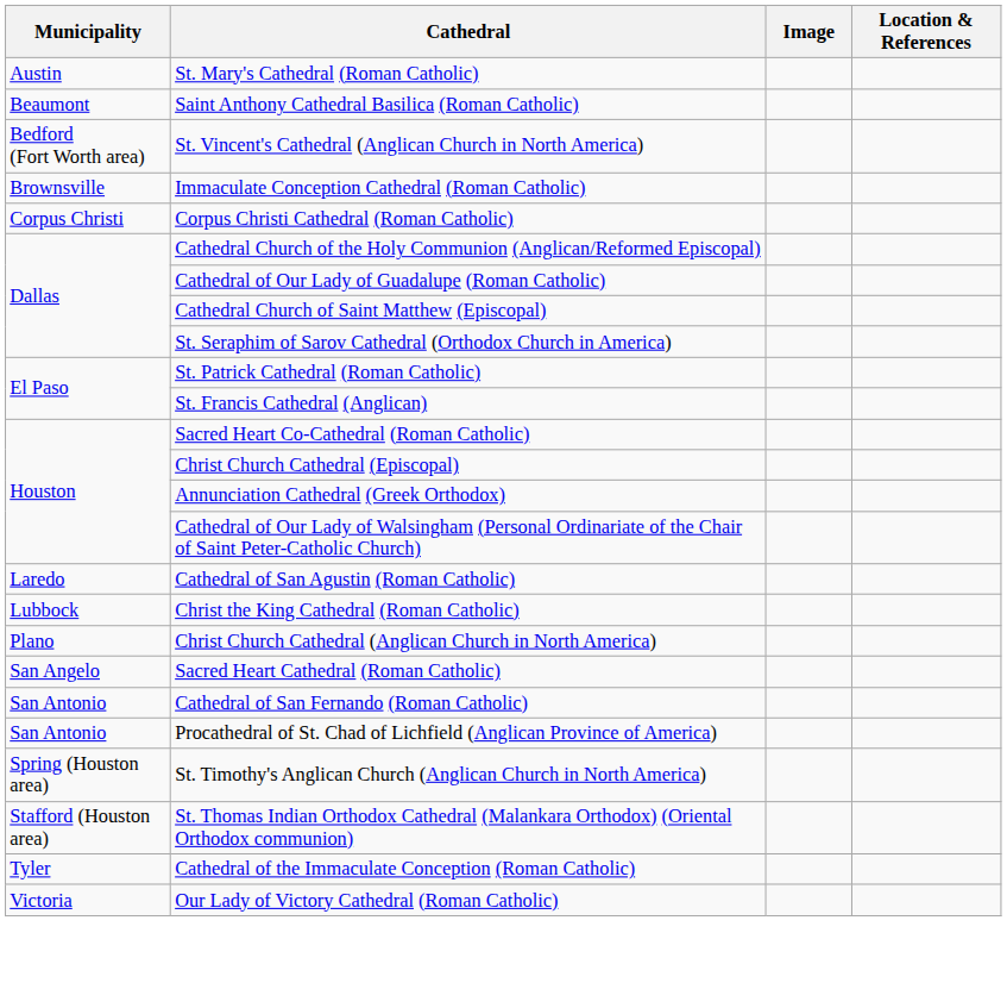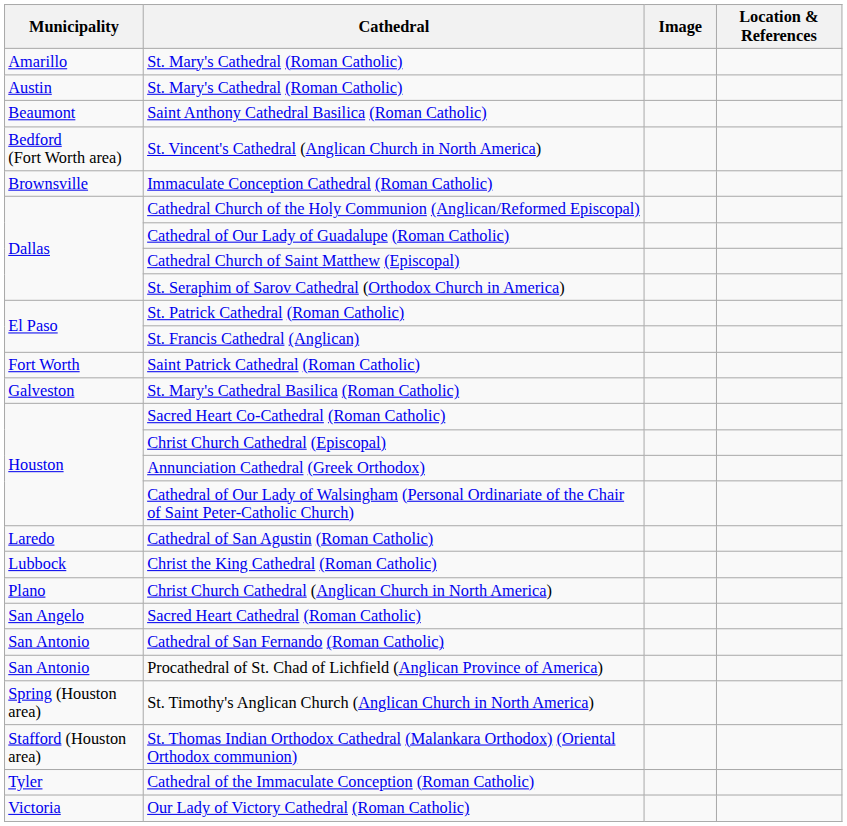+ row: Amarillo | St. Mary's Cathedral (Roman Catholic)
- row: Corpus Christi | Corpus Christi Cathedral (Roman Catholic)
+ row: Fort Worth | Saint Patrick Cathedral (Roman Catholic)
+ row: Galveston | St. Mary's Cathedral Basilica (Roman Catholic)
